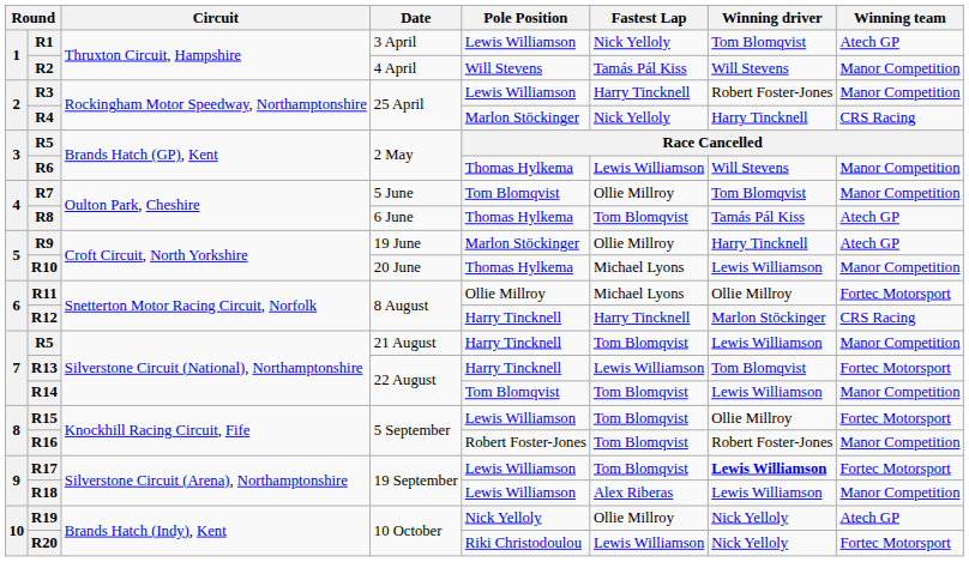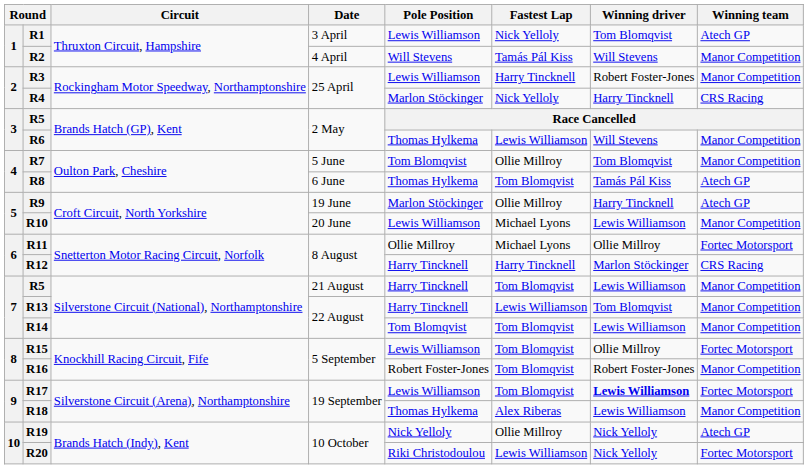R10 | Pole Position: Thomas Hylkema -> Lewis Williamson
R13 | Winning team: Fortec Motorsport -> Manor Competition
R18 | Pole Position: Lewis Williamson -> Thomas Hylkema
